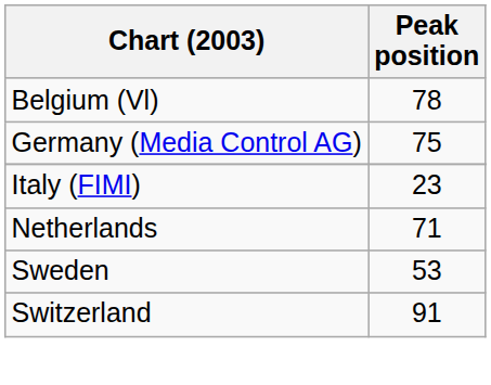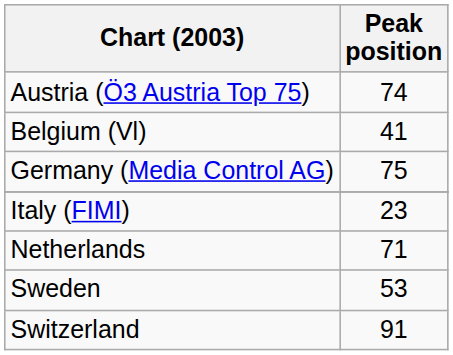+ row: Austria (Ö3 Austria Top 75) | 74
Belgium (Vl) | Peak position: 78 -> 41
